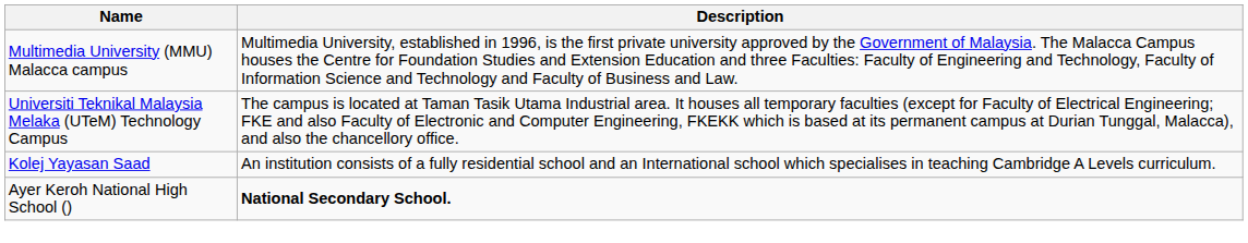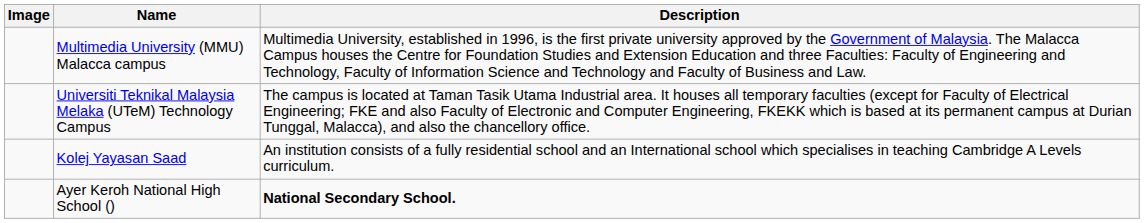+ column: Image
